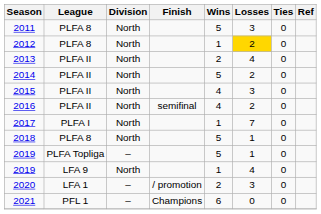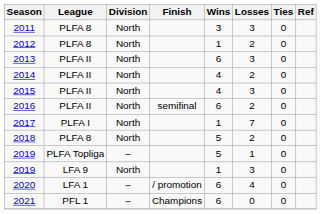2011 | Wins: 5 -> 3
2012 | Losses: gold background -> no background
2013 | Wins: 2 -> 6
2013 | Losses: 4 -> 3
2014 | Wins: 5 -> 4
2016 | Wins: 4 -> 6
2018 | Losses: 1 -> 2
2019 / LFA 9 | Losses: 4 -> 3
2020 | Wins: 2 -> 6
2020 | Losses: 3 -> 4
